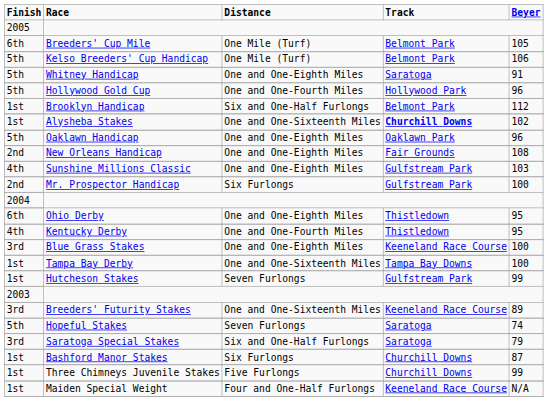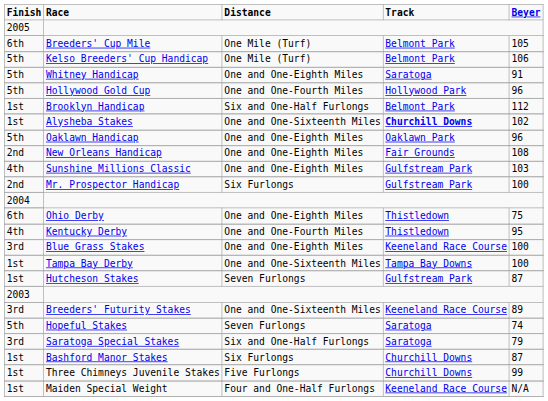Ohio Derby | Beyer: 95 -> 75
Hutcheson Stakes | Beyer: 99 -> 87
